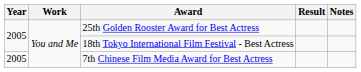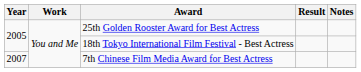7th Chinese Film Media Award for Best Actress | Year: 2005 -> 2007
